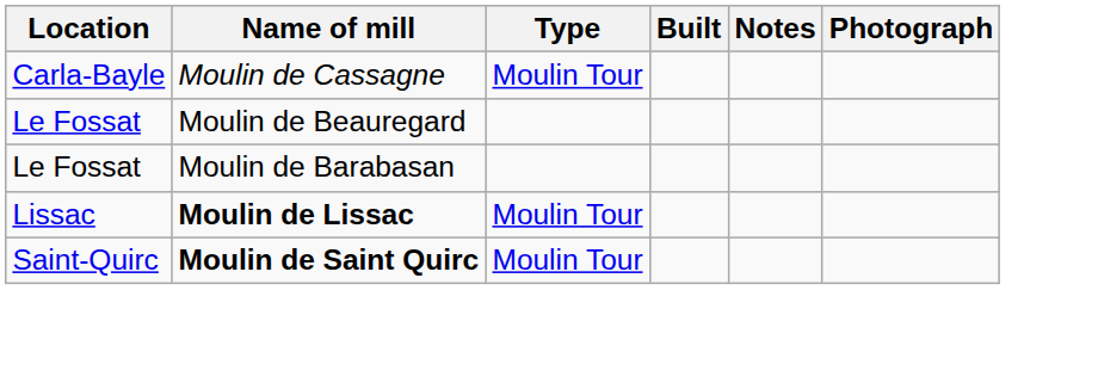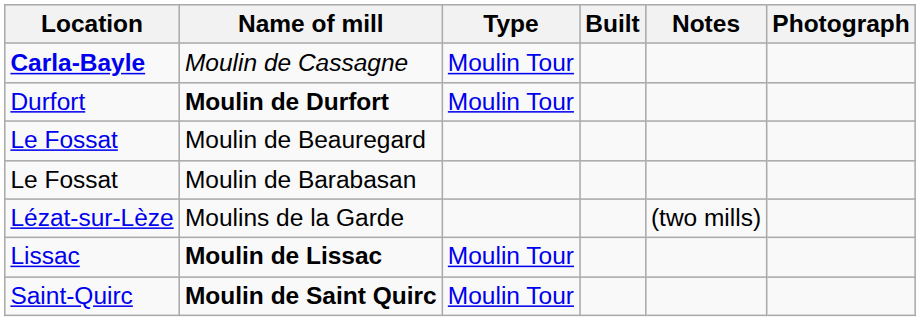Moulin de Cassagne | Location: normal -> bold
+ row: Durfort | Moulin de Durfort | Moulin Tour
+ row: Lézat-sur-Lèze | Moulins de la Garde | (two mills)
